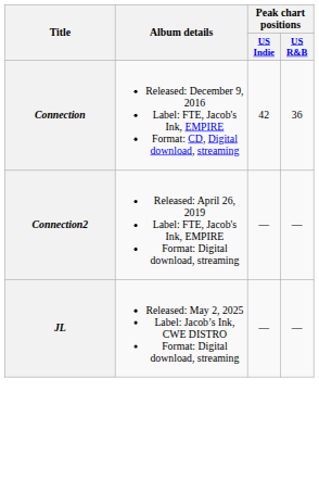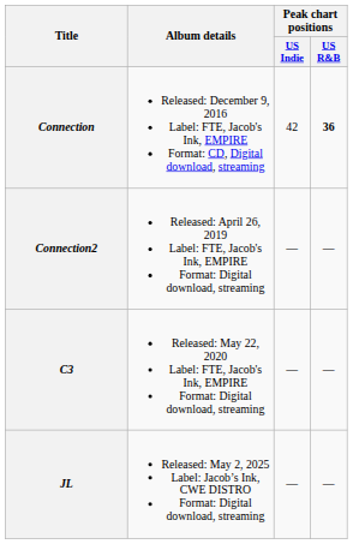Connection | Peak chart positions / US R&B: normal -> bold
+ row: C3 | Released: May 22, 2020 Label: FTE, Jacob's Ink, EMPIRE Format: Digital download, streaming | — | —
